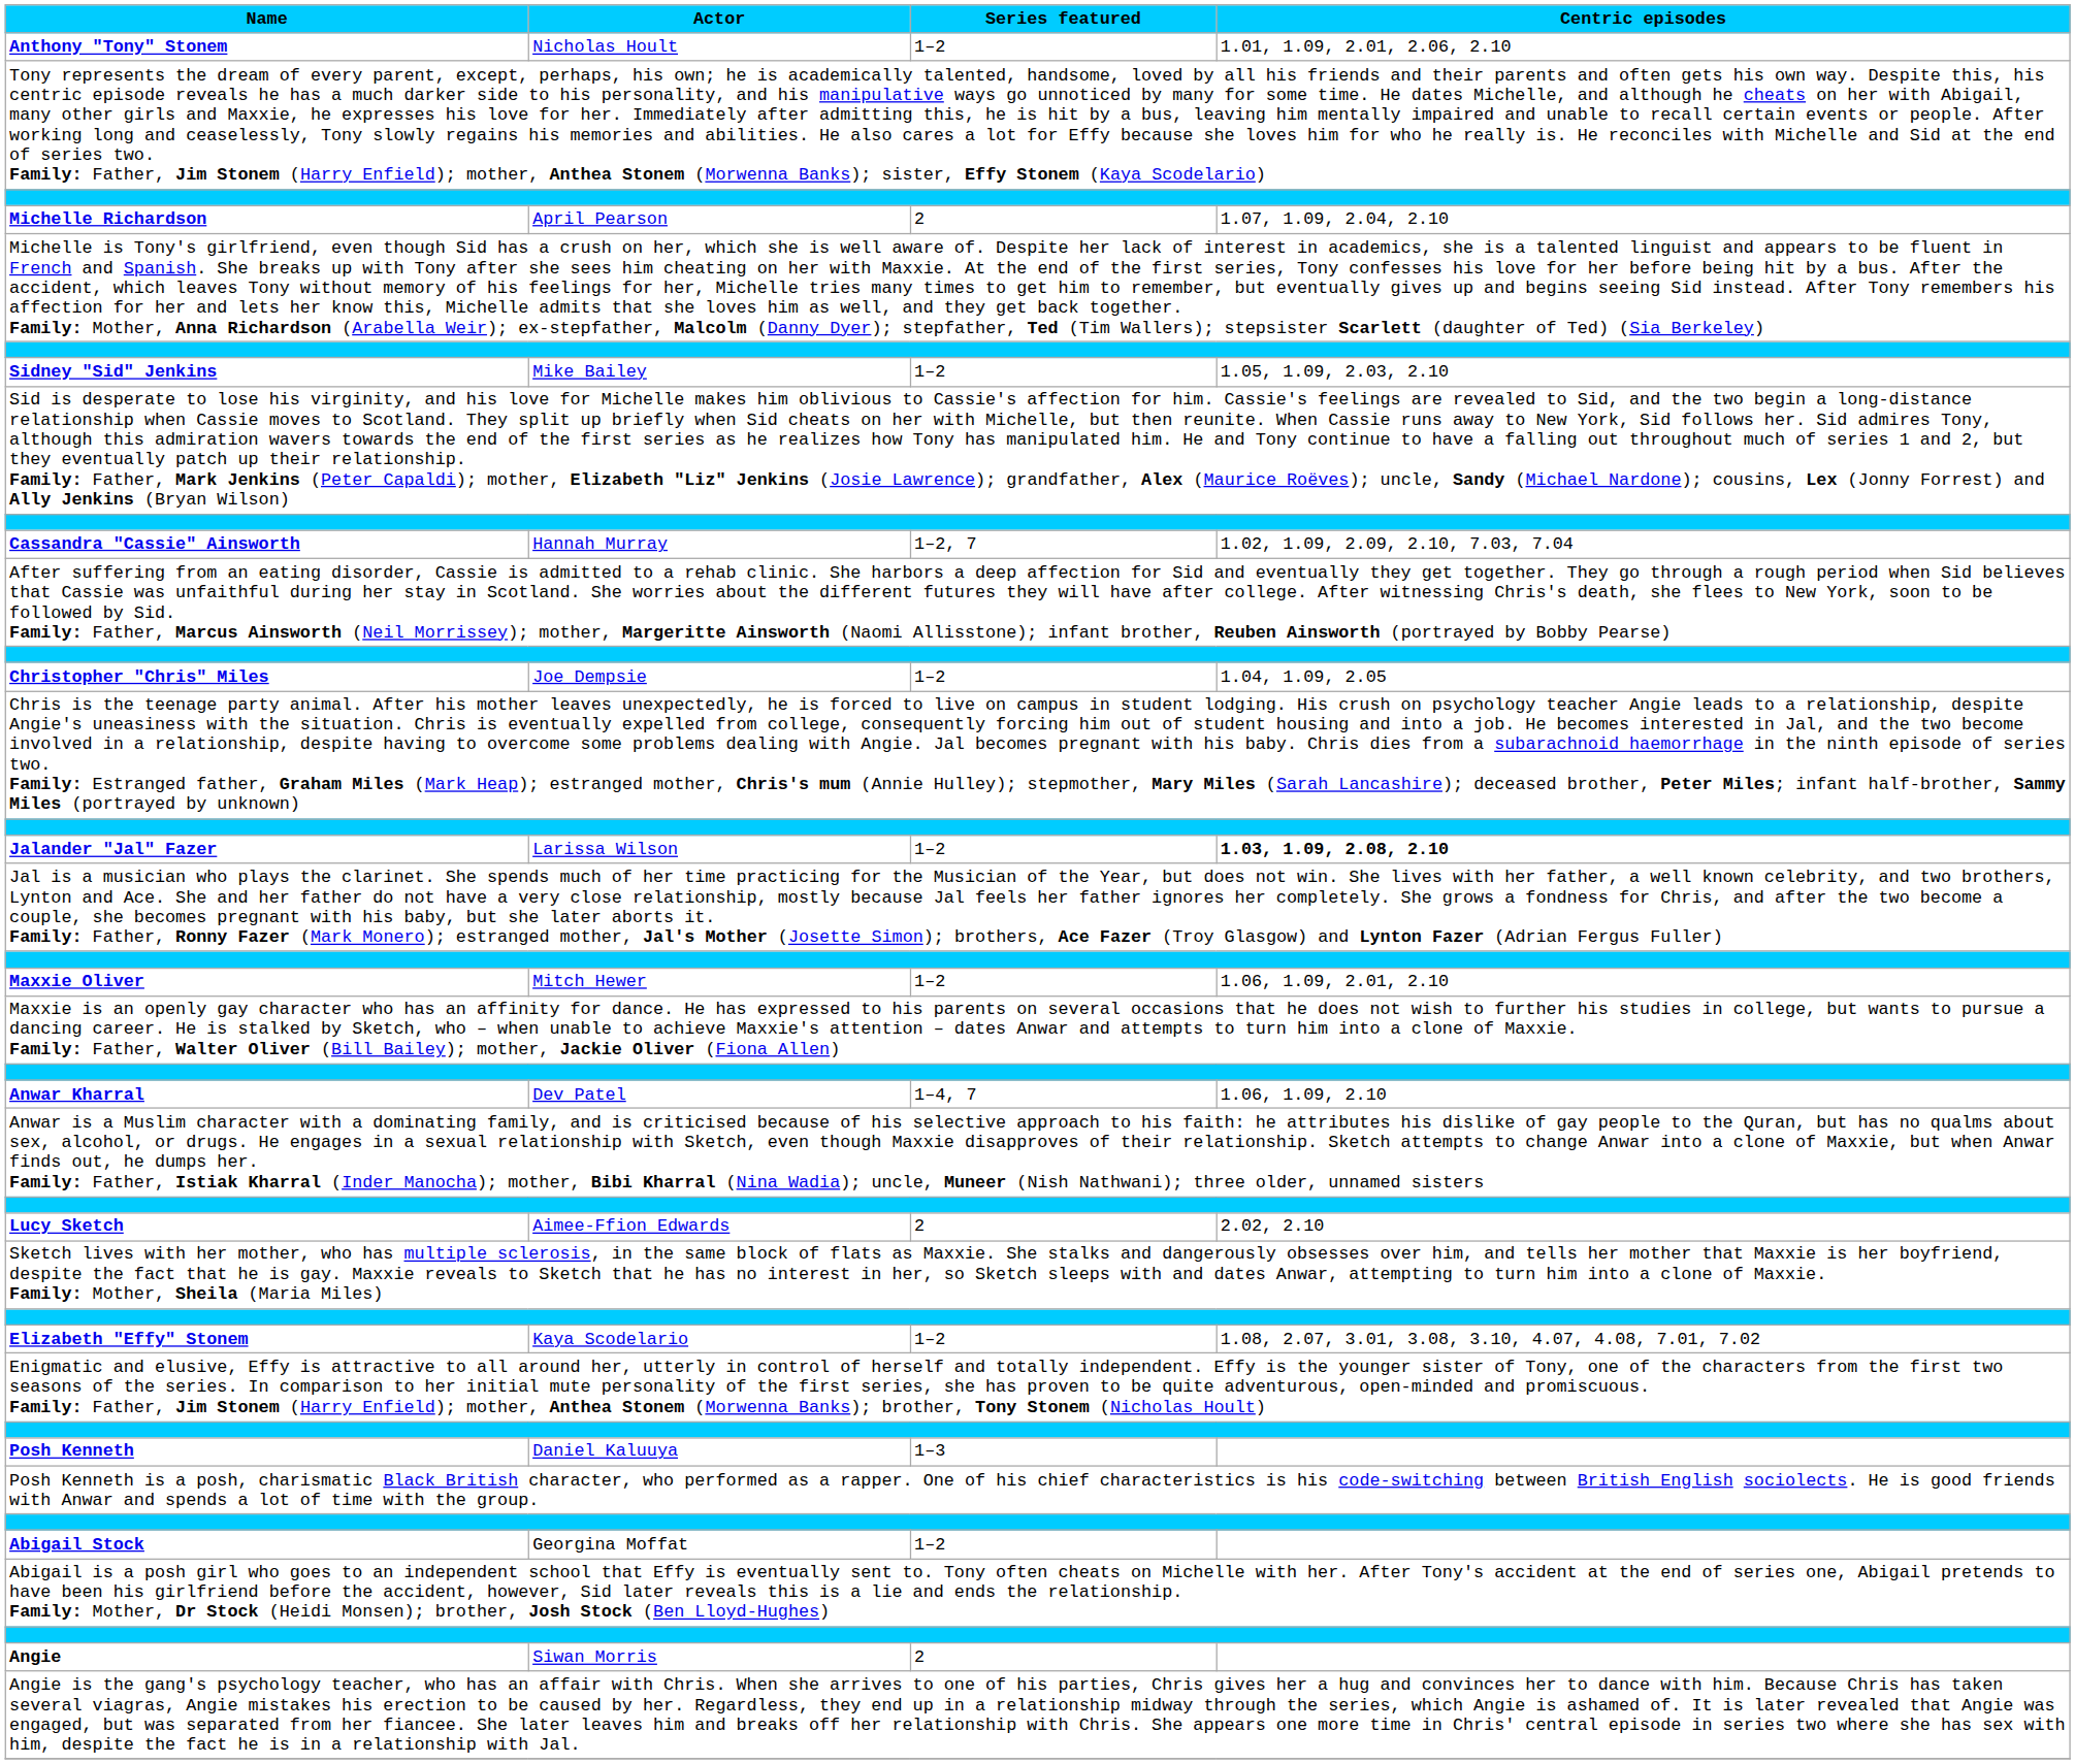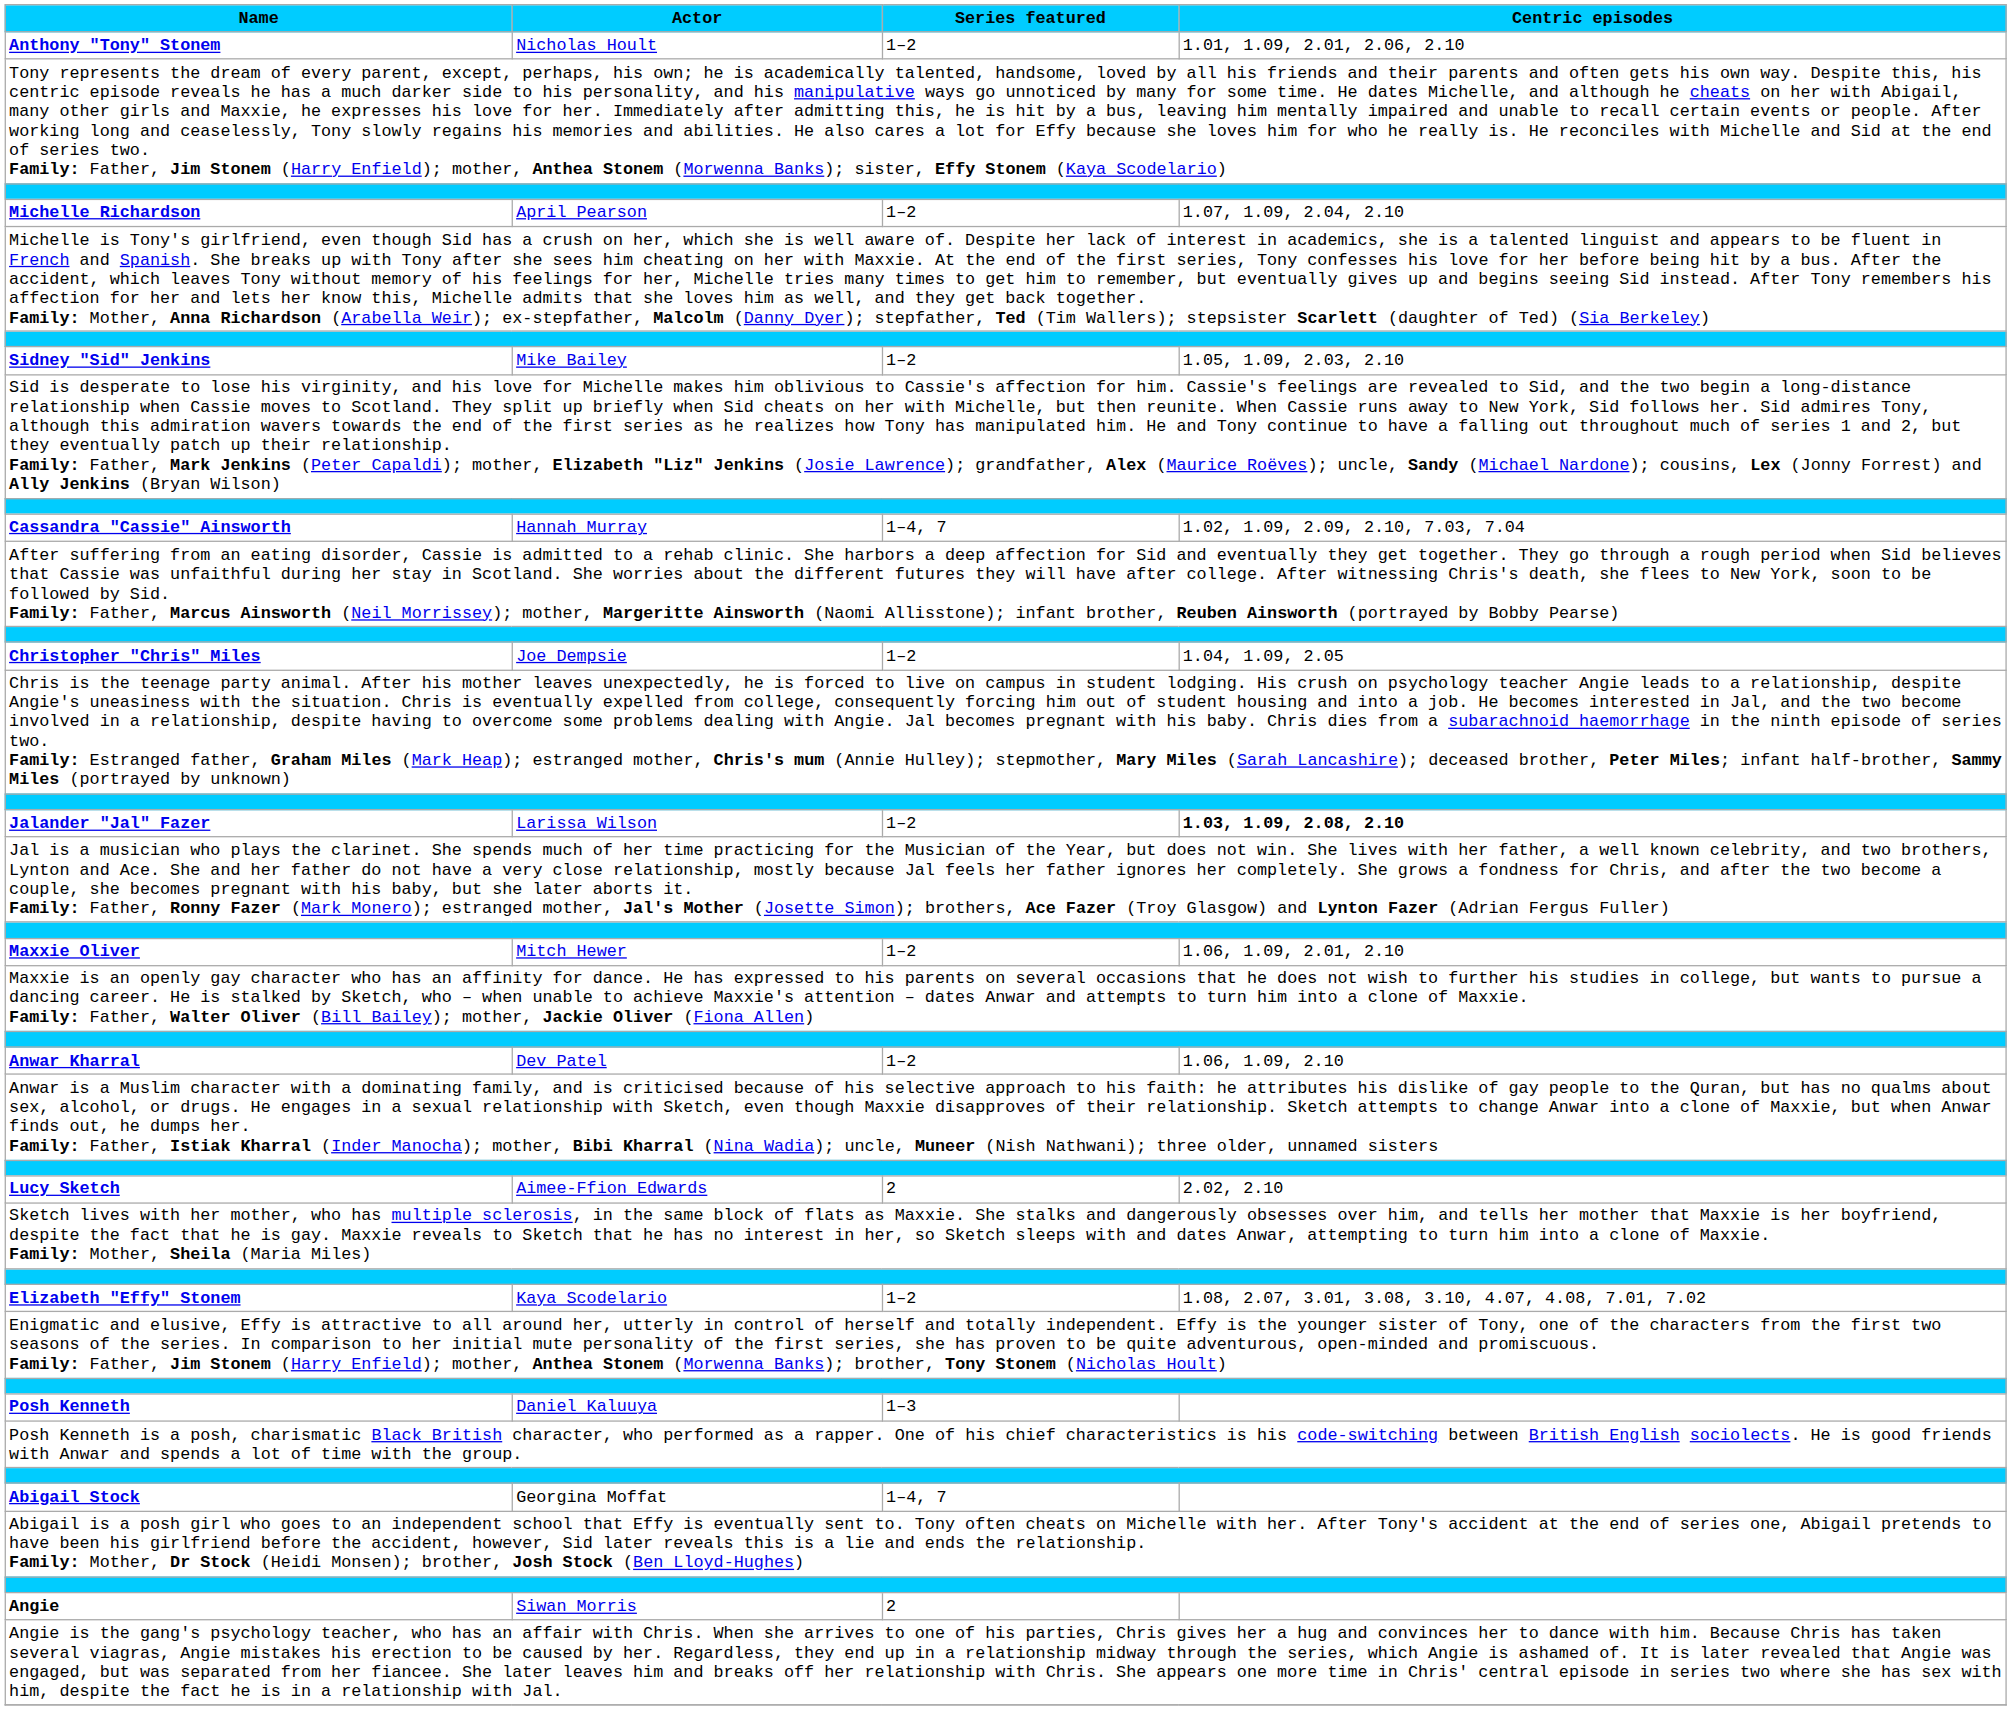Michelle Richardson | Series featured: 2 -> 1–2
Cassandra "Cassie" Ainsworth | Series featured: 1–2, 7 -> 1–4, 7
Anwar Kharral | Series featured: 1–4, 7 -> 1–2
Abigail Stock | Series featured: 1–2 -> 1–4, 7
